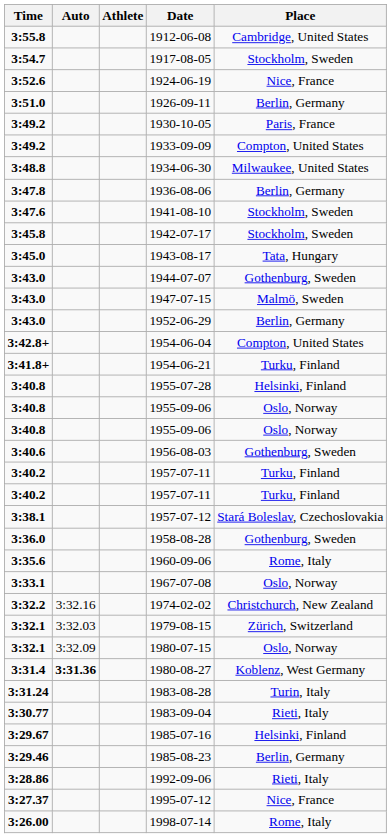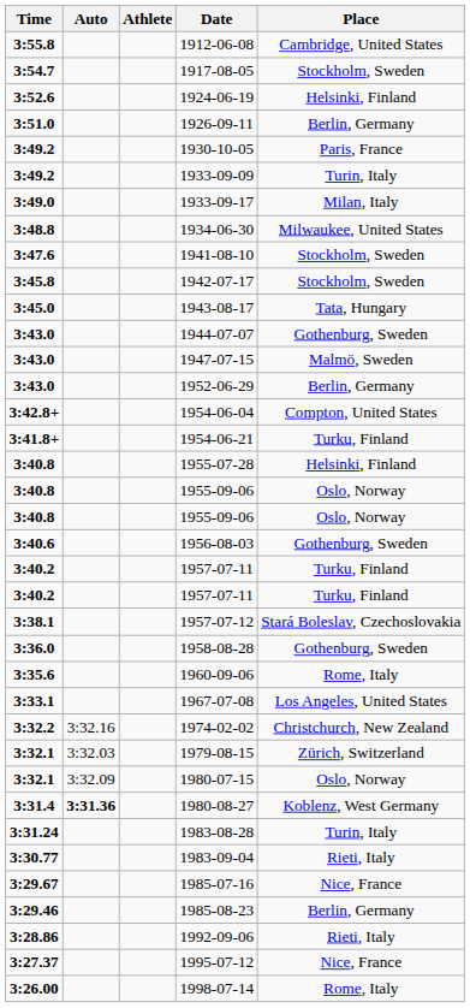1924-06-19 | Place: Nice, France -> Helsinki, Finland
1933-09-09 | Place: Compton, United States -> Turin, Italy
+ row: 3:49.0 | 1933-09-17 | Milan, Italy
- row: 3:47.8 | 1936-08-06 | Berlin, Germany
1967-07-08 | Place: Oslo, Norway -> Los Angeles, United States
1985-07-16 | Place: Helsinki, Finland -> Nice, France
